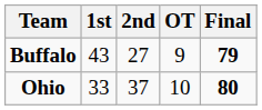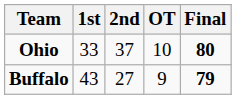rows swapped: Ohio <-> Buffalo
